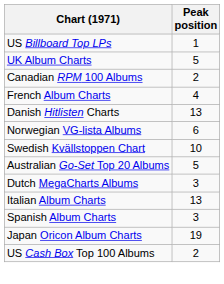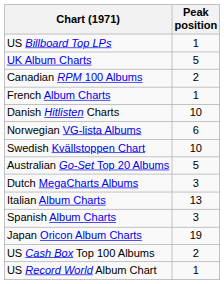French Album Charts | Peak position: 4 -> 1
Danish Hitlisten Charts | Peak position: 13 -> 10
+ row: US Record World Album Chart | 1
